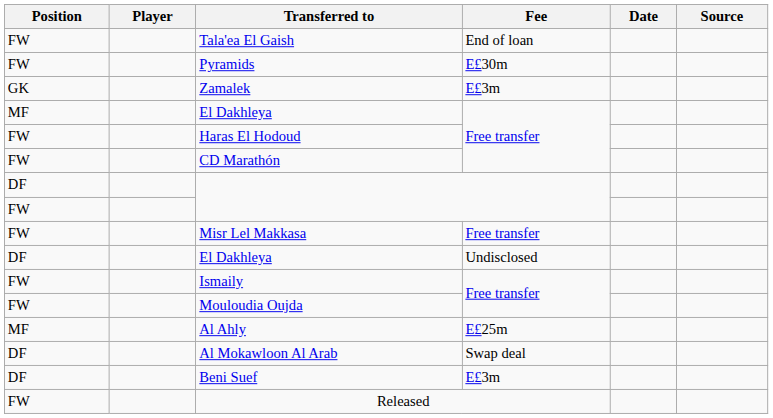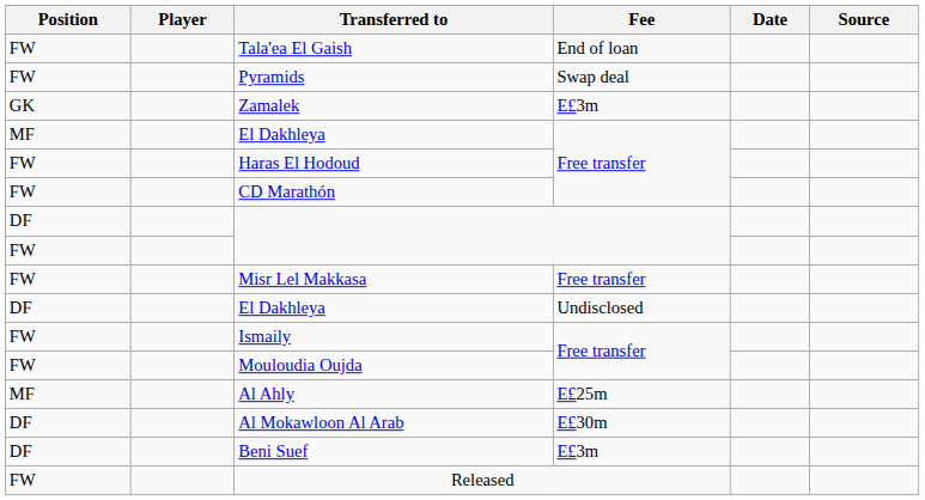Pyramids | Fee: E£30m -> Swap deal
Al Mokawloon Al Arab | Fee: Swap deal -> E£30m
